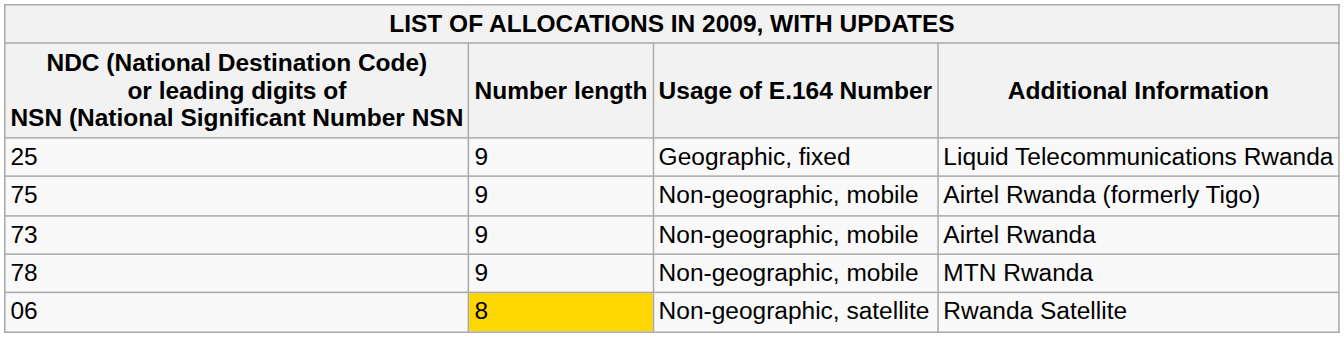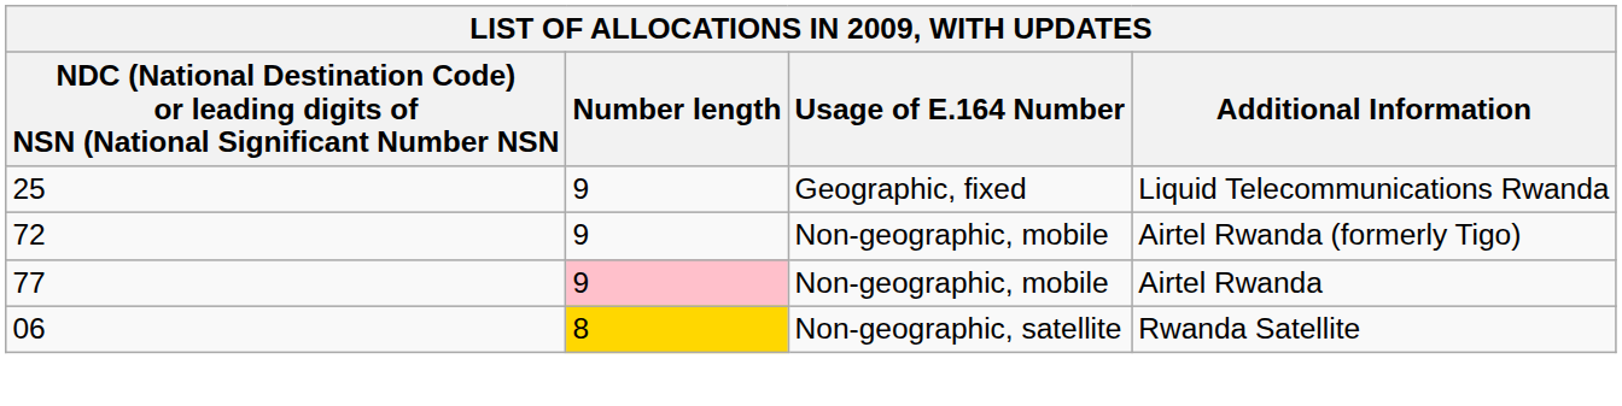Airtel Rwanda (formerly Tigo) | column 1: 75 -> 72
Airtel Rwanda | column 1: 73 -> 77
Airtel Rwanda | Number length: no background -> pink background
- row: 78 | 9 | Non-geographic, mobile | MTN Rwanda
